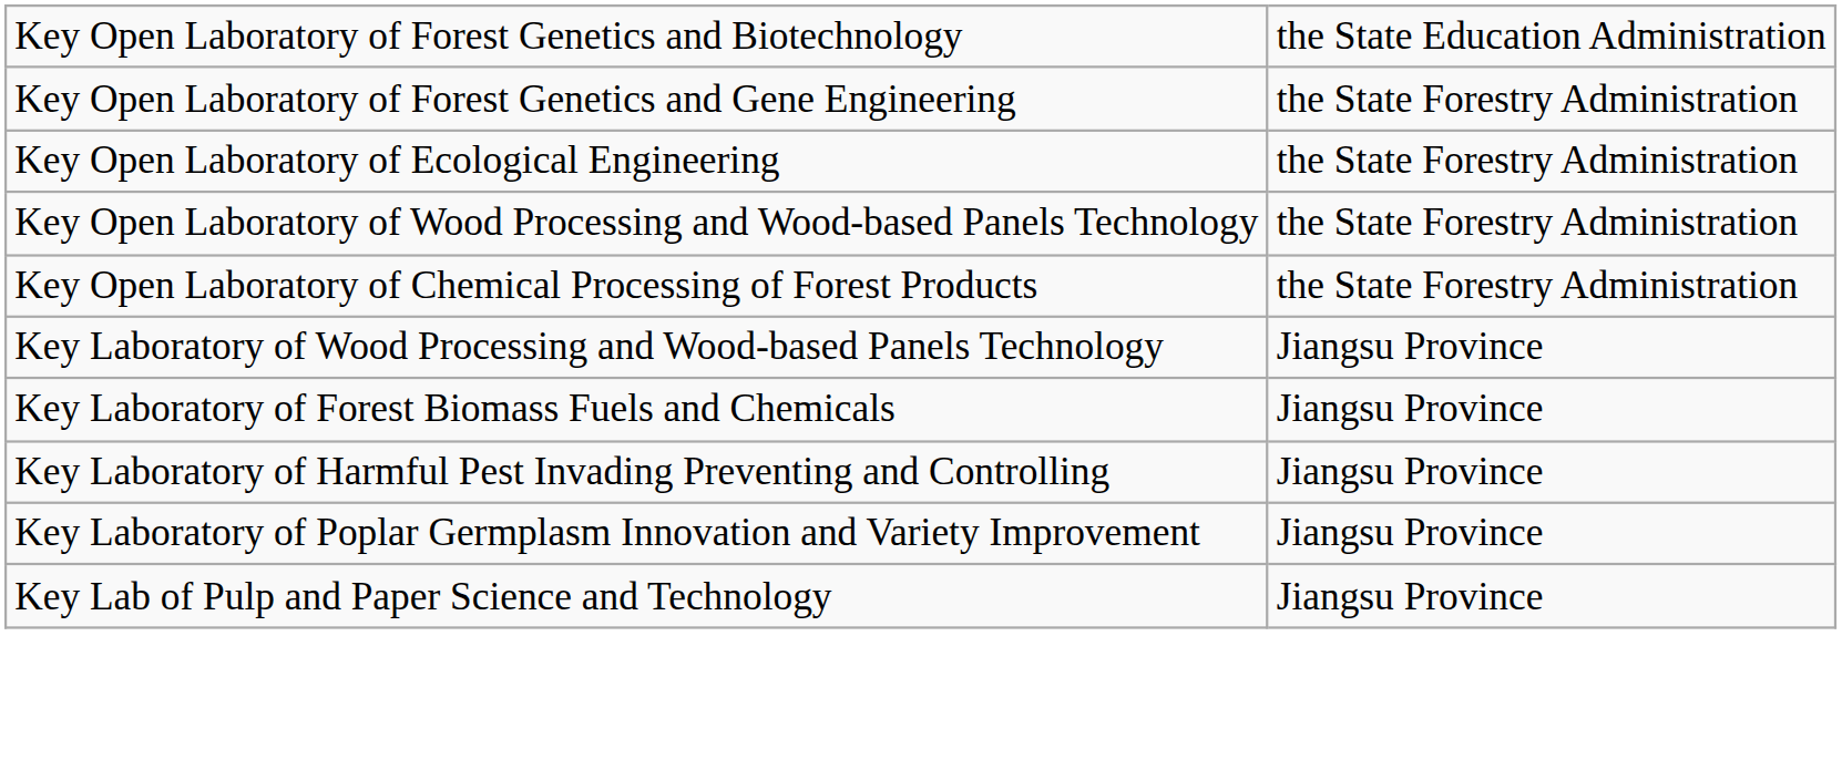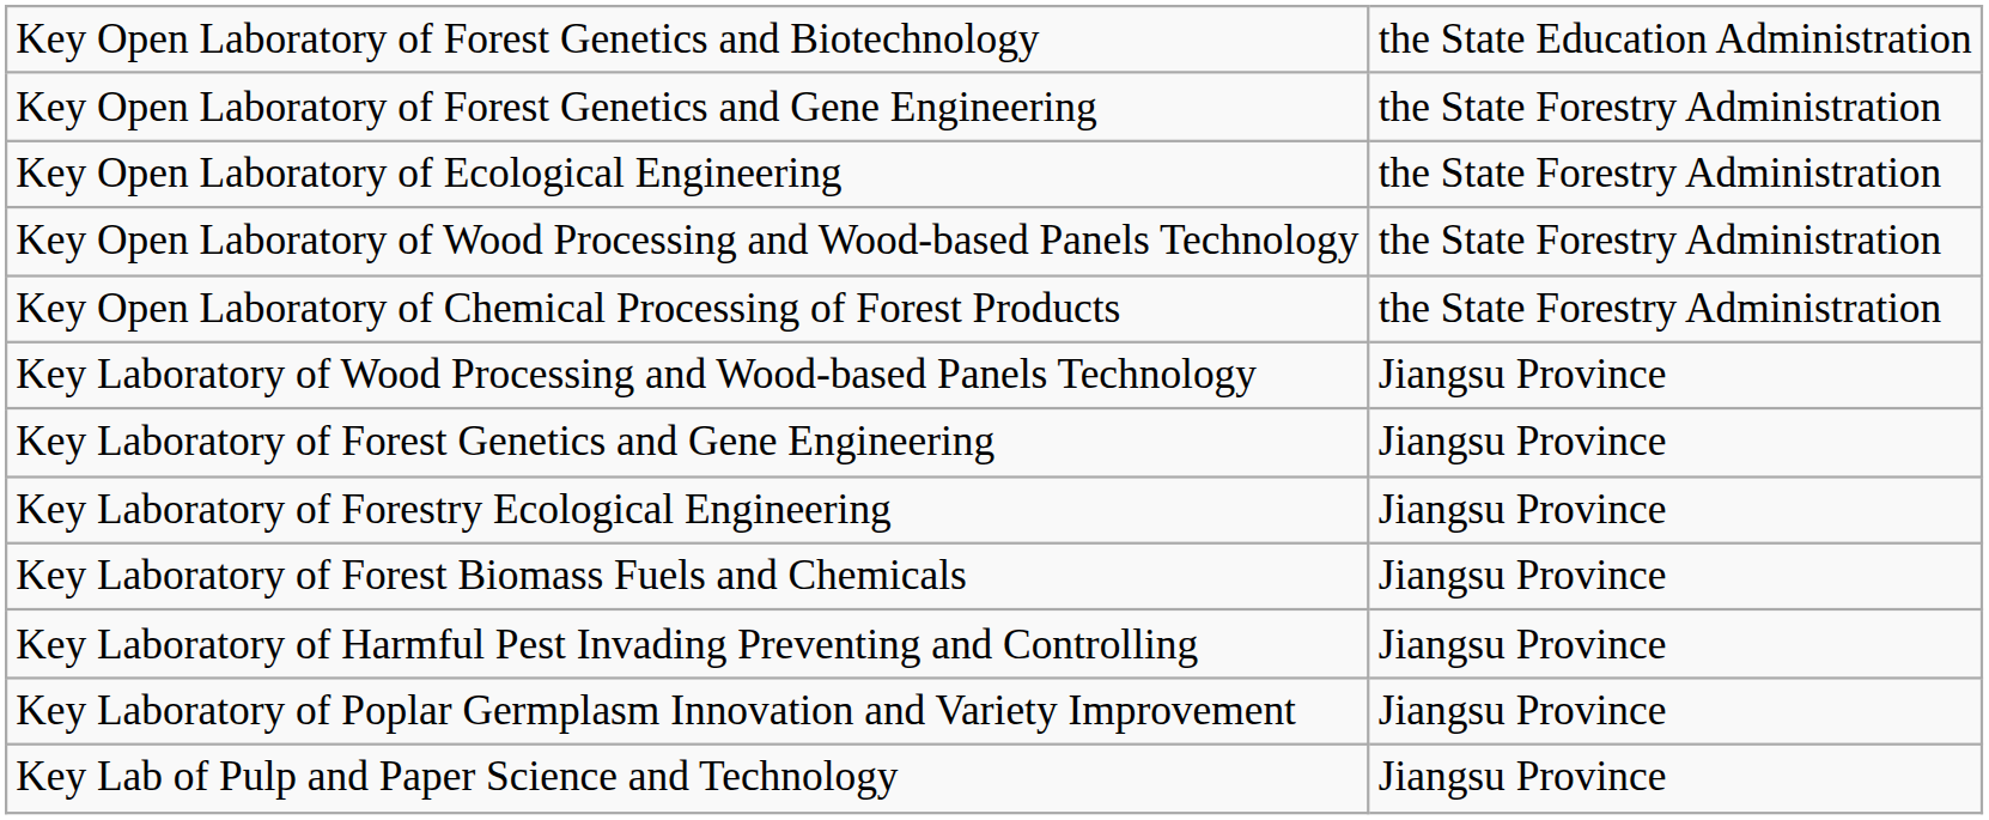+ row: Key Laboratory of Forest Genetics and Gene Engineering | Jiangsu Province
+ row: Key Laboratory of Forestry Ecological Engineering | Jiangsu Province
